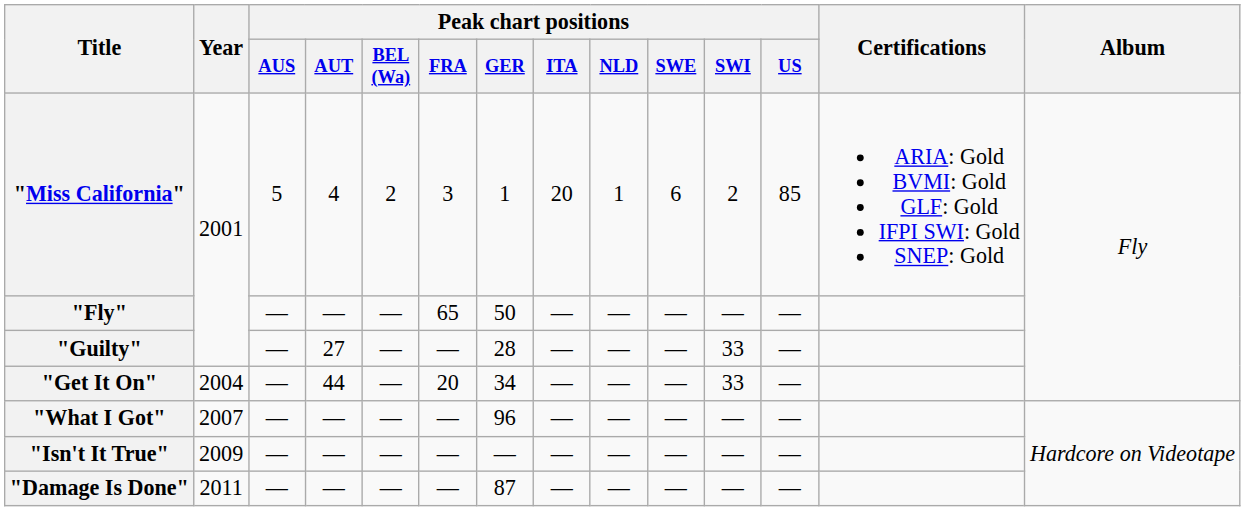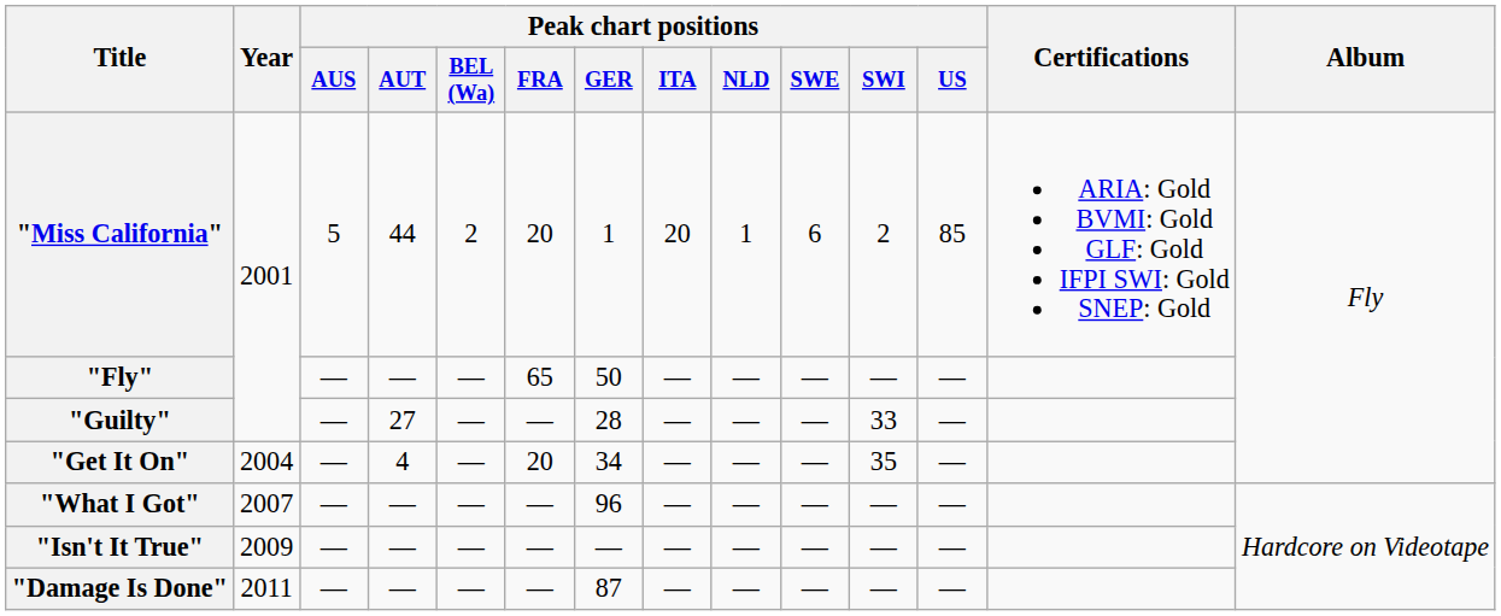"Miss California" | Peak chart positions / AUT: 4 -> 44
"Miss California" | Peak chart positions / FRA: 3 -> 20
"Get It On" | Peak chart positions / AUT: 44 -> 4
"Get It On" | Peak chart positions / SWI: 33 -> 35
